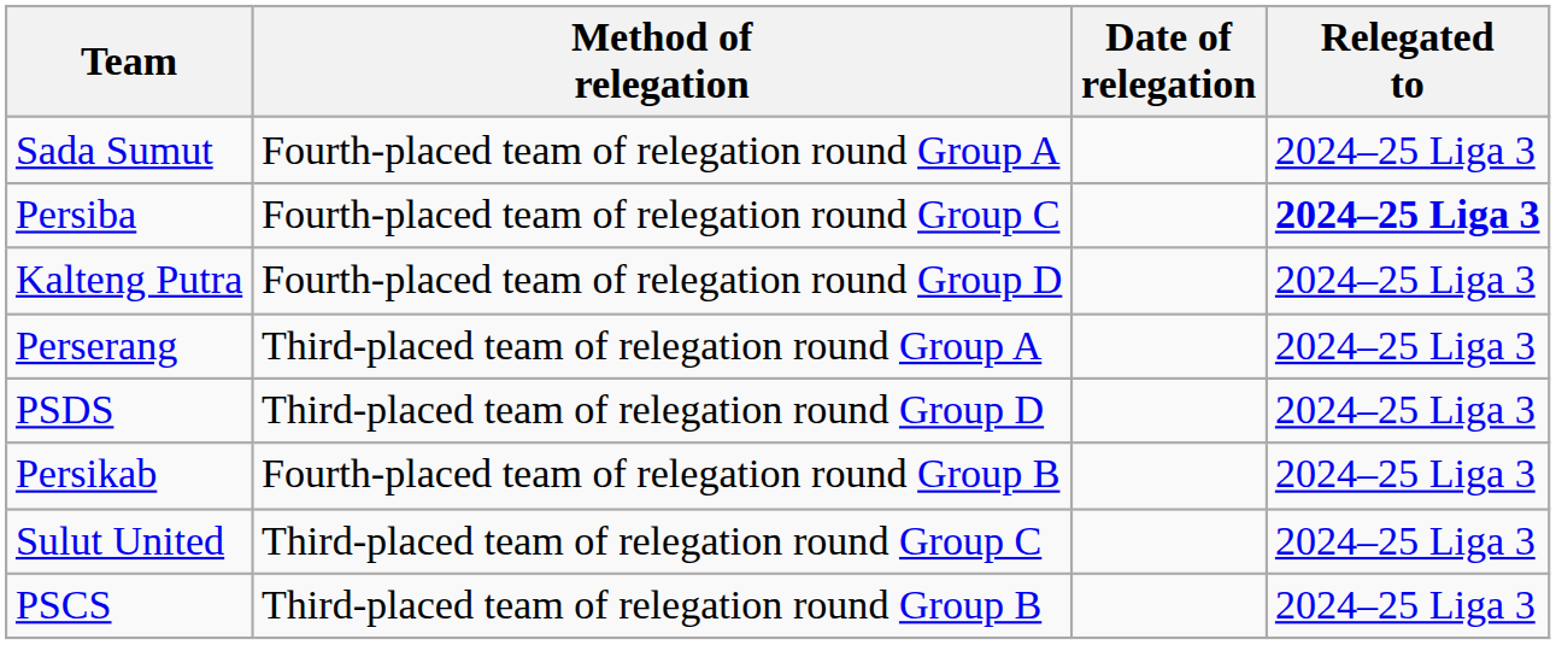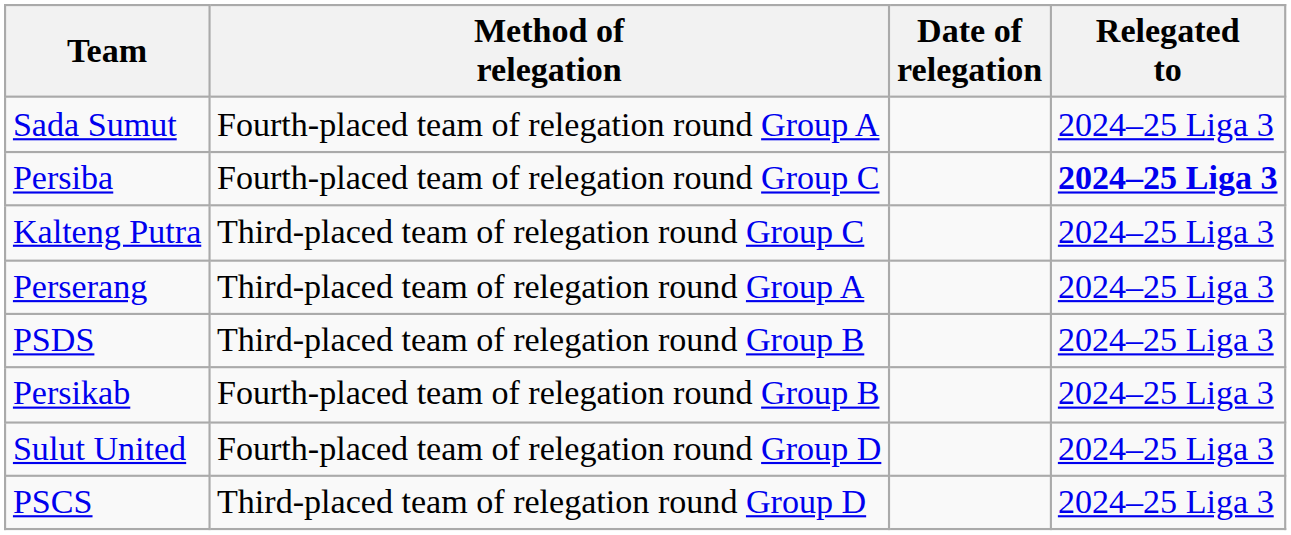Kalteng Putra | Method of relegation: Fourth-placed team of relegation round Group D -> Third-placed team of relegation round Group C
PSDS | Method of relegation: Third-placed team of relegation round Group D -> Third-placed team of relegation round Group B
Sulut United | Method of relegation: Third-placed team of relegation round Group C -> Fourth-placed team of relegation round Group D
PSCS | Method of relegation: Third-placed team of relegation round Group B -> Third-placed team of relegation round Group D
